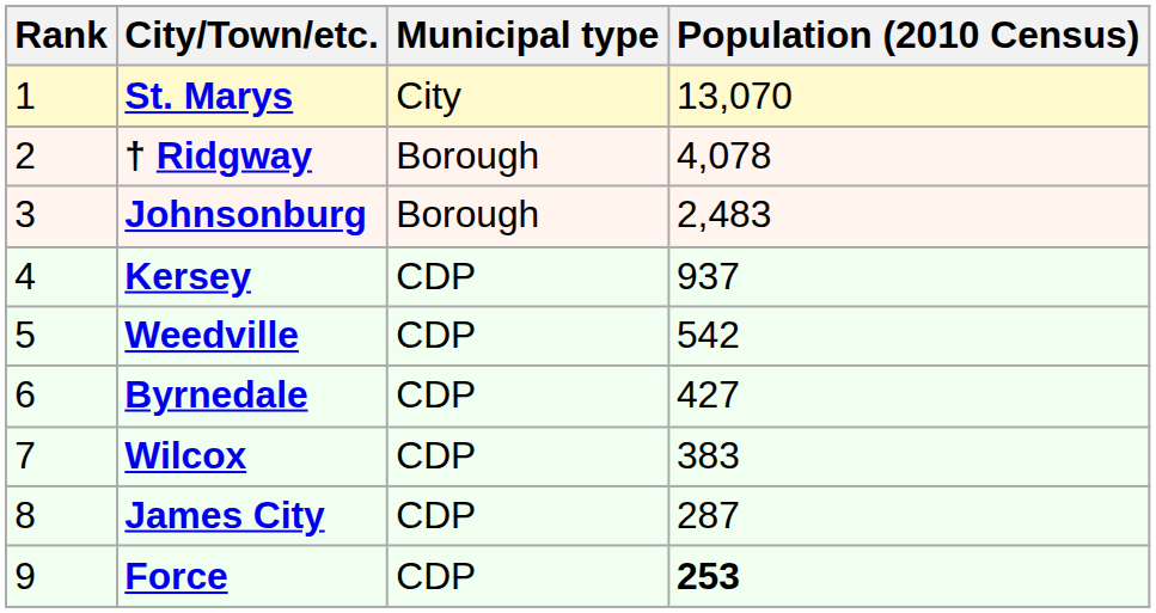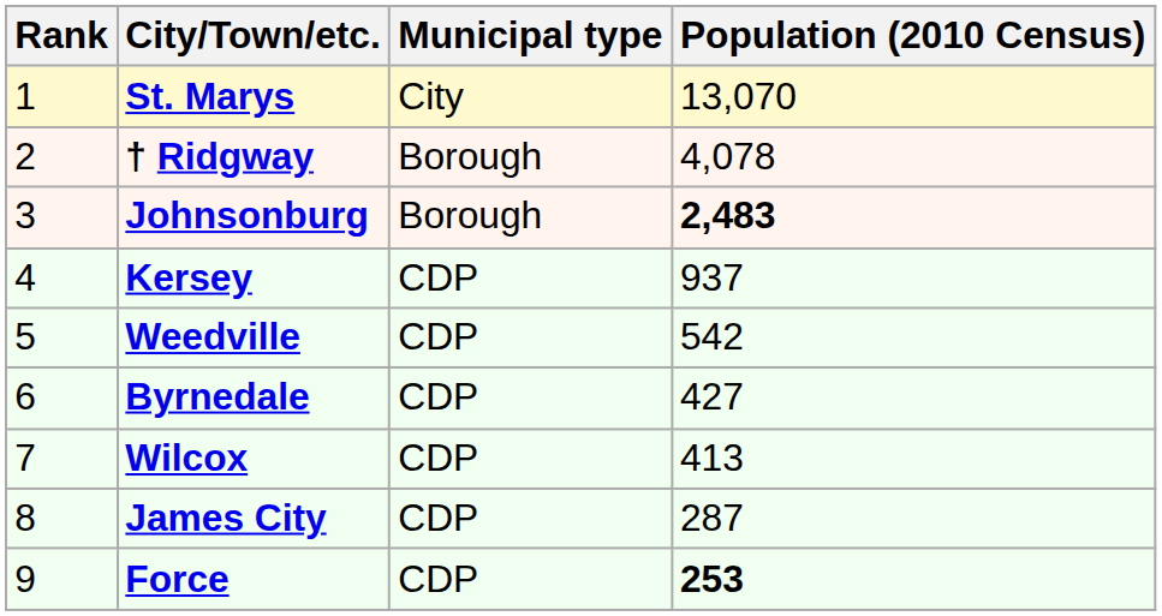Johnsonburg | Population (2010 Census): normal -> bold
Wilcox | Population (2010 Census): 383 -> 413
